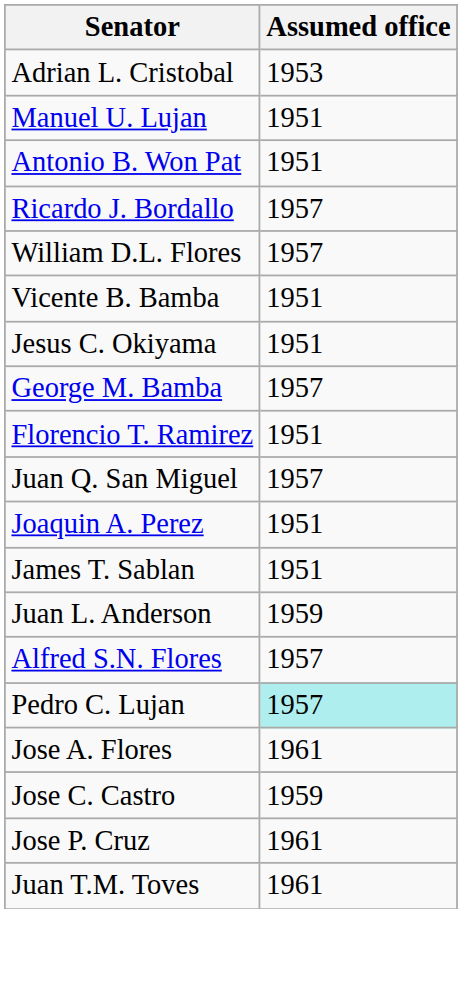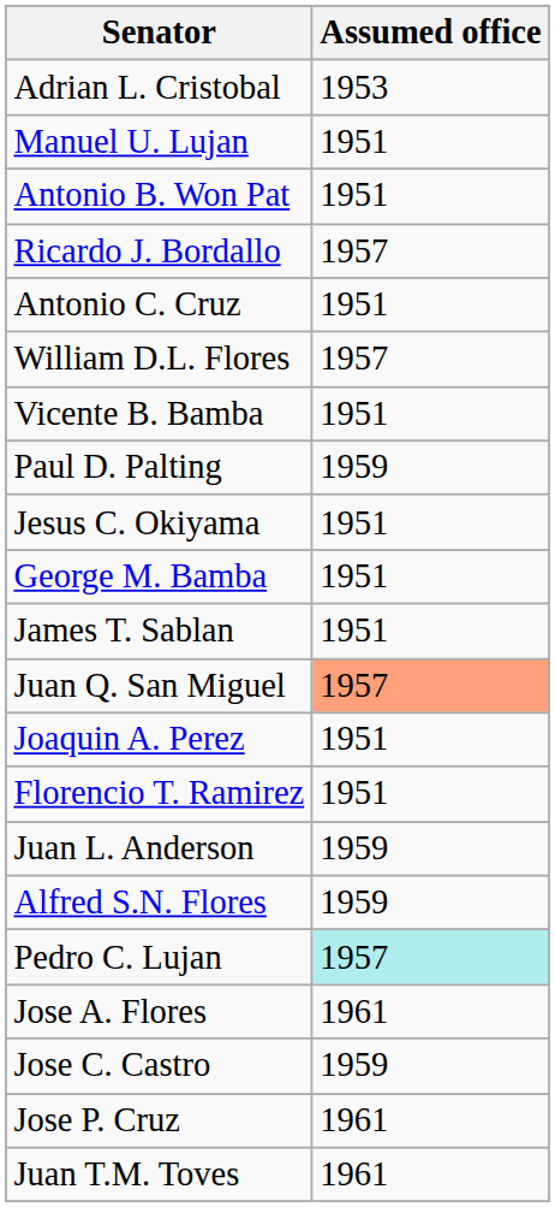+ row: Antonio C. Cruz | 1951
+ row: Paul D. Palting | 1959
George M. Bamba | Assumed office: 1957 -> 1951
rows swapped: James T. Sablan <-> Florencio T. Ramirez
Juan Q. San Miguel | Assumed office: no background -> lightsalmon background
Alfred S.N. Flores | Assumed office: 1957 -> 1959
